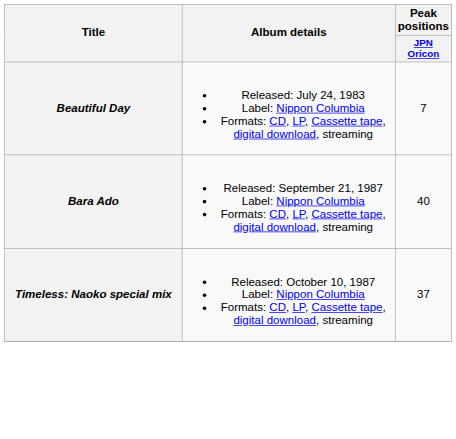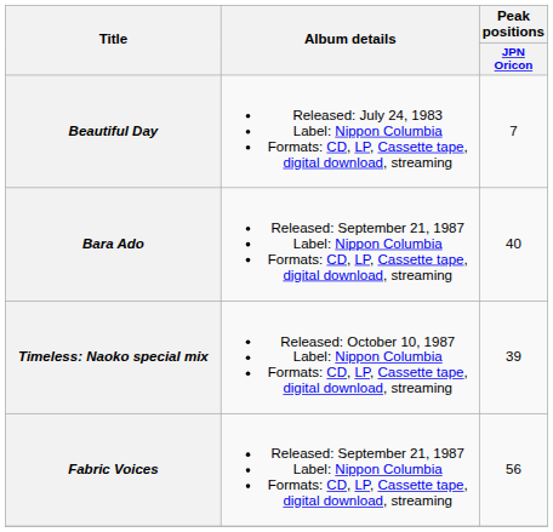Timeless: Naoko special mix | Peak positions / JPN Oricon: 37 -> 39
+ row: Fabric Voices | Released: September 21, 1987 Label: Nippon Columbia Formats: CD, LP, Cassette tape, digital download, streaming | 56
